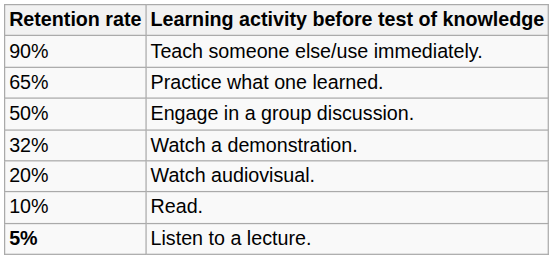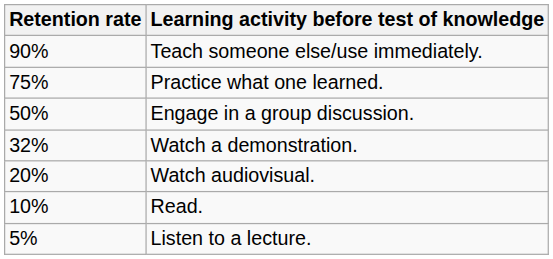Practice what one learned. | Retention rate: 65% -> 75%
Listen to a lecture. | Retention rate: bold -> normal
